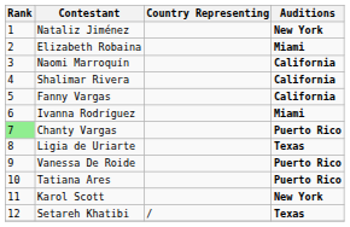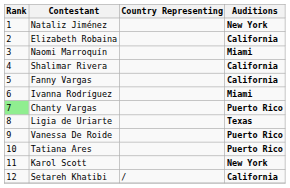Elizabeth Robaina | Auditions: Miami -> California
Naomi Marroquín | Auditions: California -> Miami
Setareh Khatibi | Auditions: Texas -> California
